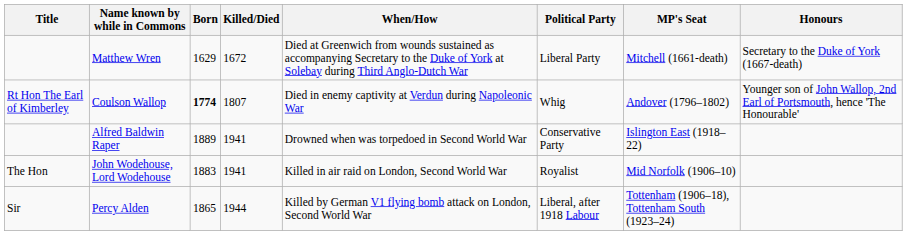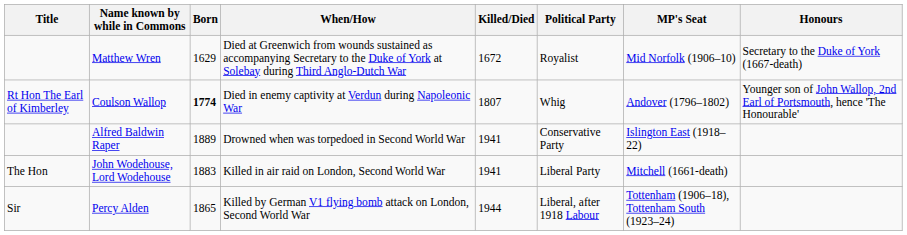columns swapped: Killed/Died <-> When/How
Matthew Wren | Political Party: Liberal Party -> Royalist
Matthew Wren | MP's Seat: Mitchell (1661-death) -> Mid Norfolk (1906–10)
John Wodehouse, Lord Wodehouse | Political Party: Royalist -> Liberal Party
John Wodehouse, Lord Wodehouse | MP's Seat: Mid Norfolk (1906–10) -> Mitchell (1661-death)
